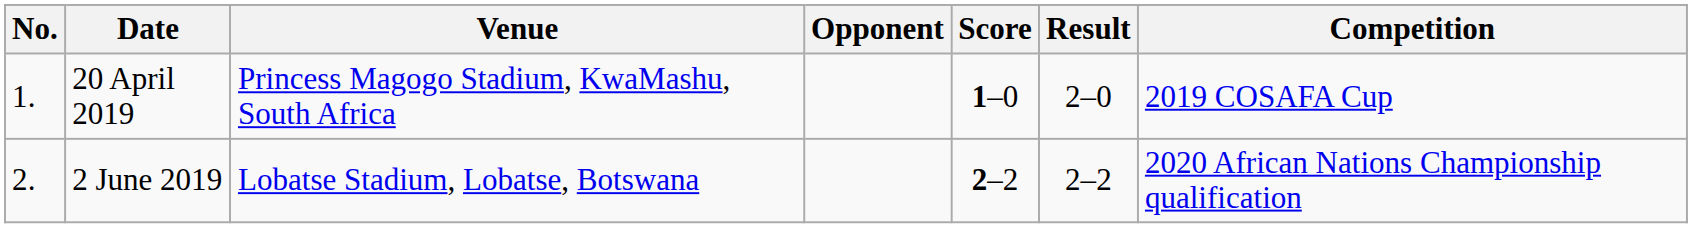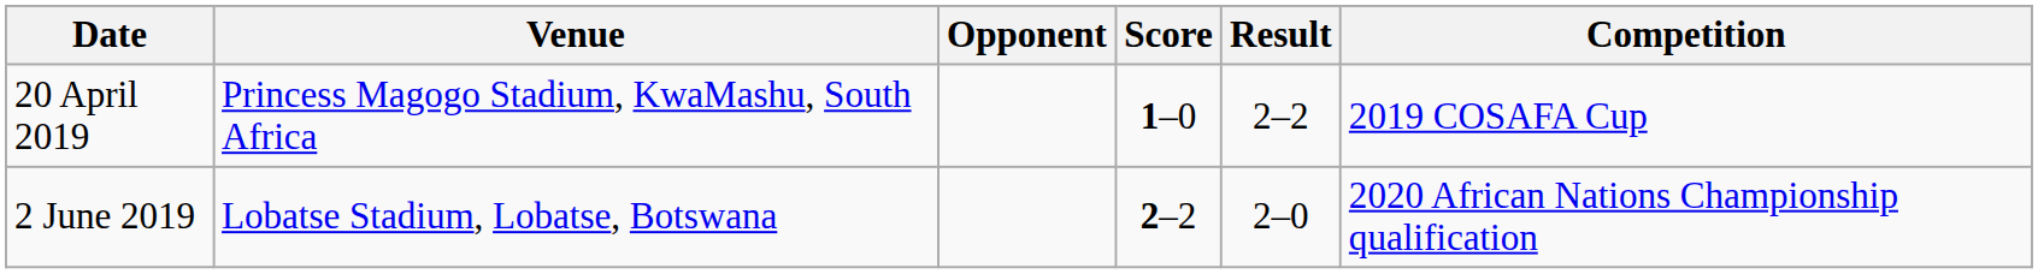- column: No. | 1. | 2.
20 April 2019 | Result: 2–0 -> 2–2
2 June 2019 | Result: 2–2 -> 2–0
